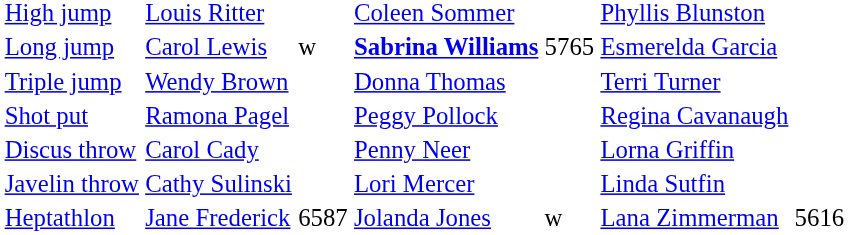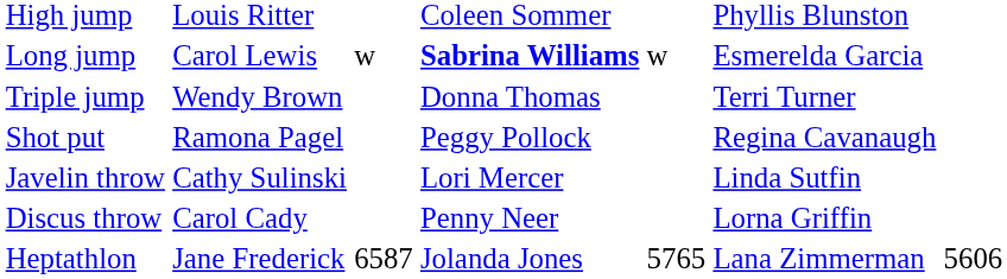Long jump | column 5: 5765 -> w
rows swapped: Discus throw <-> Javelin throw
Heptathlon | column 5: w -> 5765
Heptathlon | column 7: 5616 -> 5606
